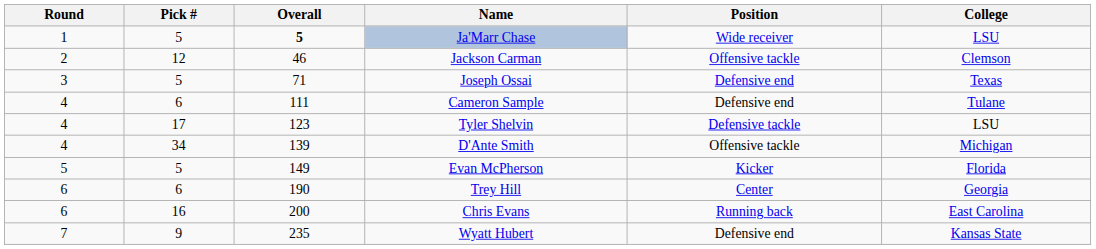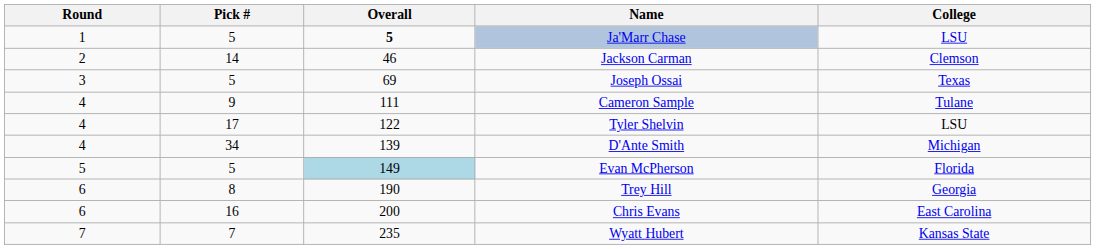- column: Position | Wide receiver | Offensive tackle | Defensive end | Defensive end | Defensive tackle | Offensive tackle | Kicker | Center | Running back | Defensive end
Jackson Carman | Pick #: 12 -> 14
Joseph Ossai | Overall: 71 -> 69
Cameron Sample | Pick #: 6 -> 9
Tyler Shelvin | Overall: 123 -> 122
Evan McPherson | Overall: no background -> lightblue background
Trey Hill | Pick #: 6 -> 8
Wyatt Hubert | Pick #: 9 -> 7
